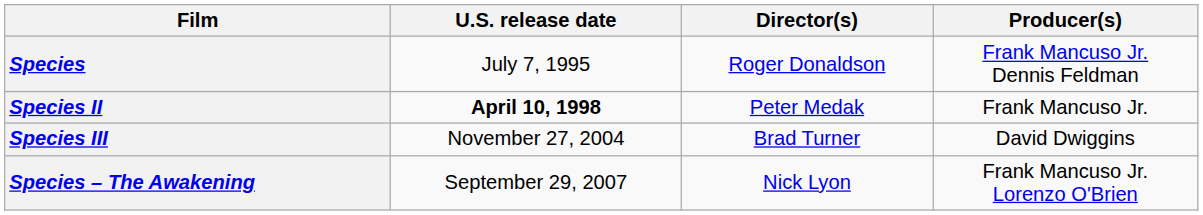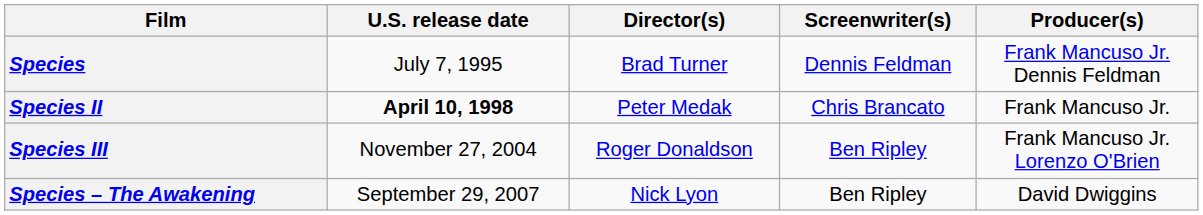+ column: Screenwriter(s) | Dennis Feldman | Chris Brancato | Ben Ripley | Ben Ripley
Species | Director(s): Roger Donaldson -> Brad Turner
Species III | Director(s): Brad Turner -> Roger Donaldson
Species III | Producer(s): David Dwiggins -> Frank Mancuso Jr. Lorenzo O'Brien
Species – The Awakening | Producer(s): Frank Mancuso Jr. Lorenzo O'Brien -> David Dwiggins
